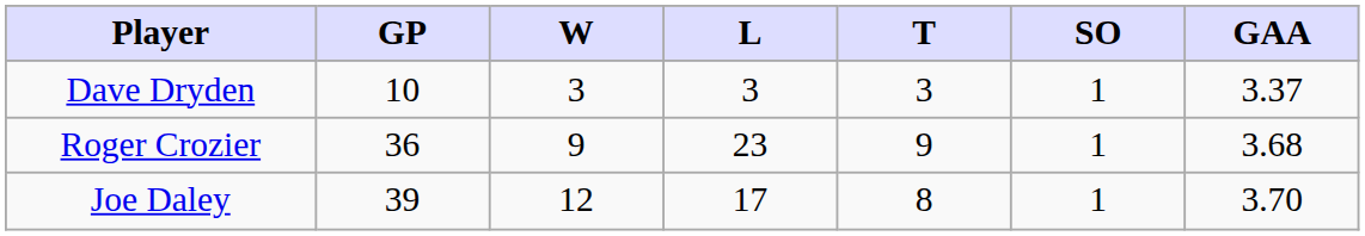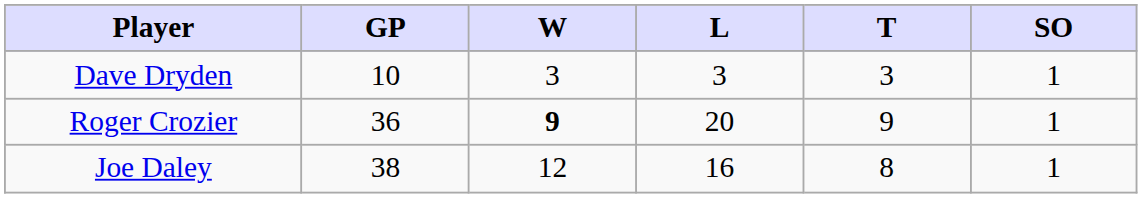- column: GAA | 3.37 | 3.68 | 3.70
Roger Crozier | W: normal -> bold
Roger Crozier | L: 23 -> 20
Joe Daley | GP: 39 -> 38
Joe Daley | L: 17 -> 16
